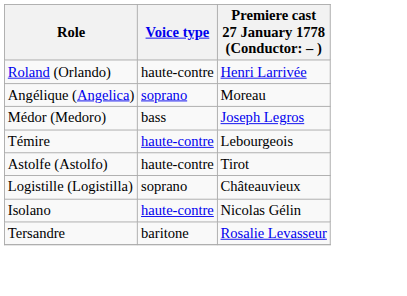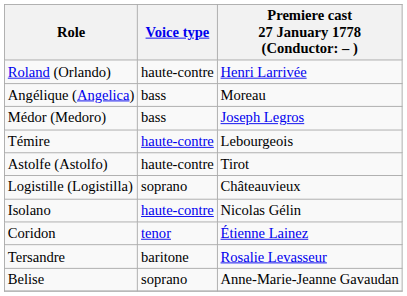Angélique (Angelica) | Voice type: soprano -> bass
+ row: Coridon | tenor | Étienne Lainez
+ row: Belise | soprano | Anne-Marie-Jeanne Gavaudan
